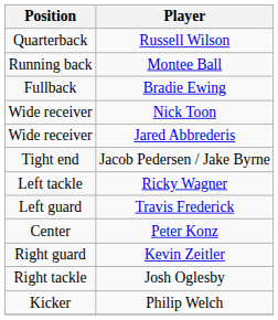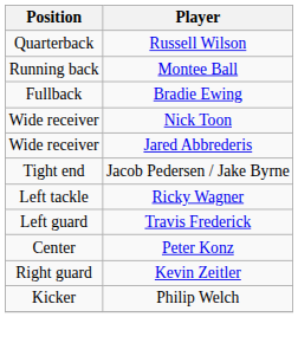- row: Right tackle | Josh Oglesby
